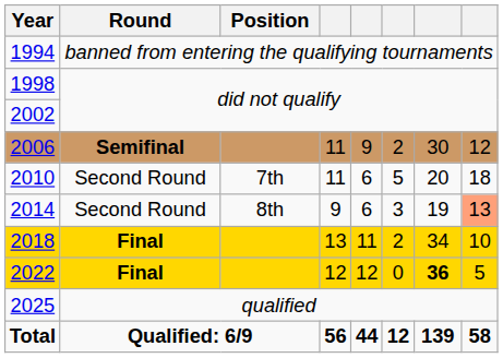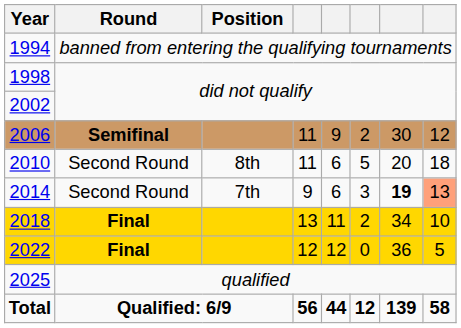2010 | Position: 7th -> 8th
2014 | Position: 8th -> 7th
2014 | column 7: normal -> bold
2022 | column 7: bold -> normal
